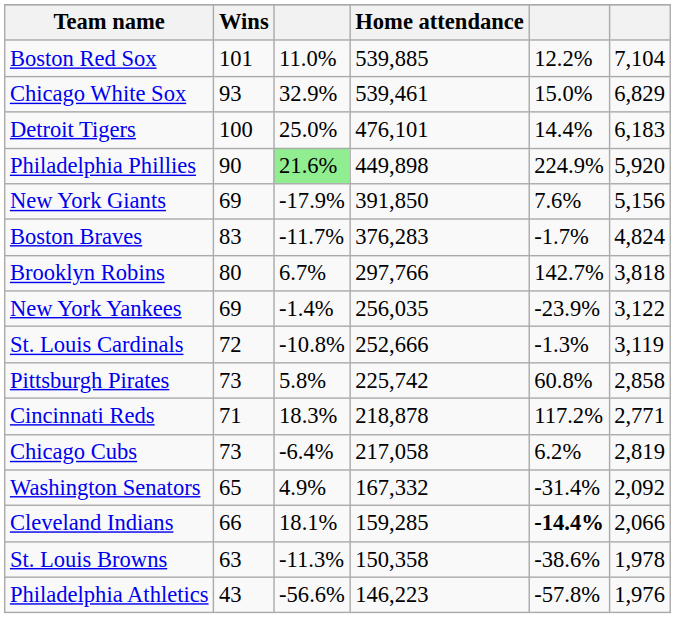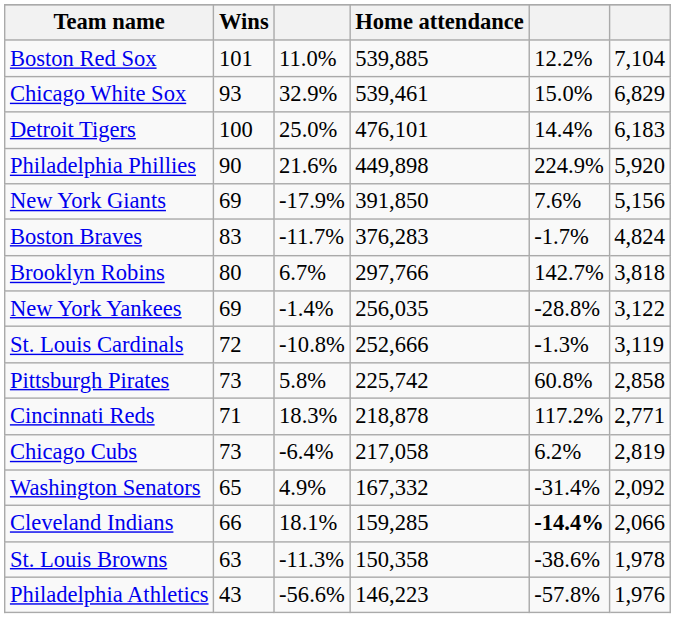Philadelphia Phillies | column 3: lightgreen background -> no background
New York Yankees | column 5: -23.9% -> -28.8%
